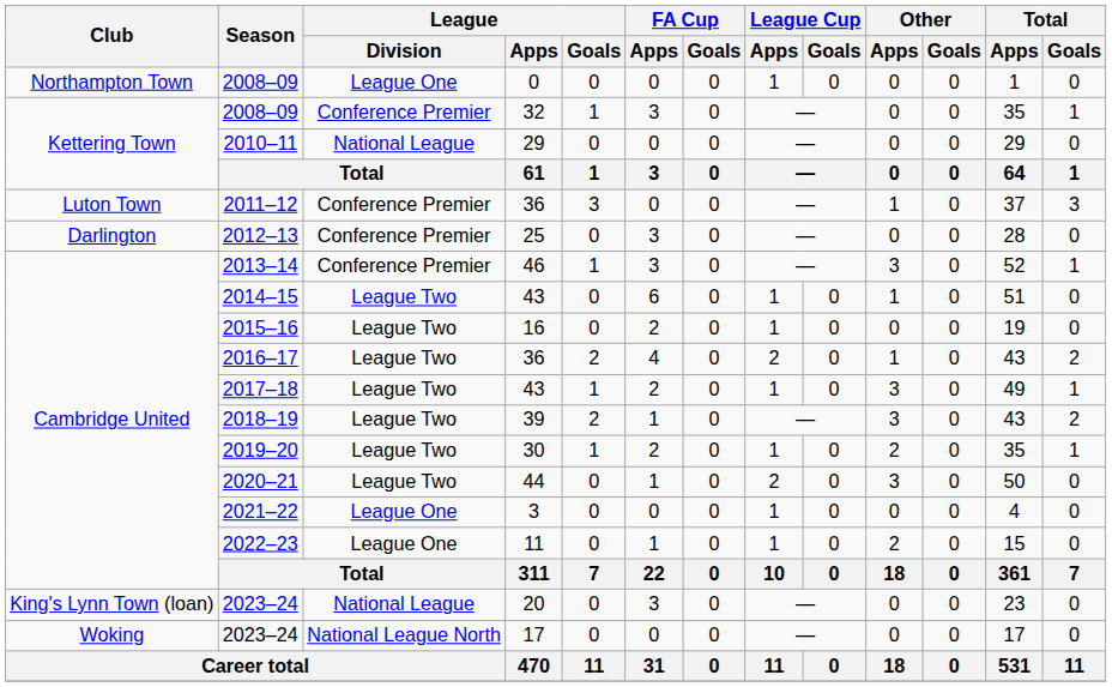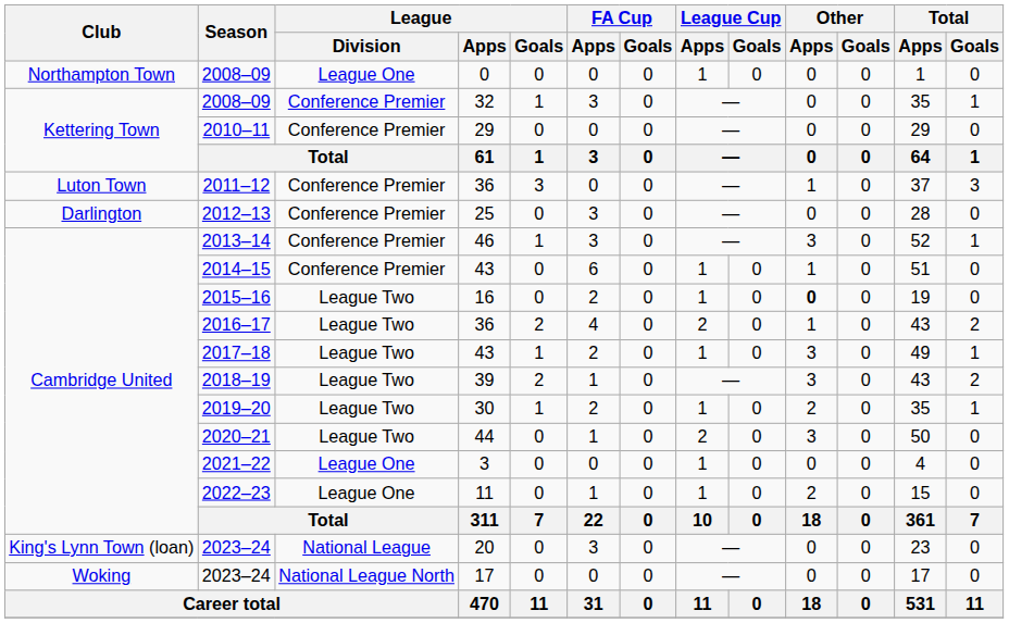2010–11 | League / Division: National League -> Conference Premier
2014–15 | League / Division: League Two -> Conference Premier
2015–16 | Other / Apps: normal -> bold
